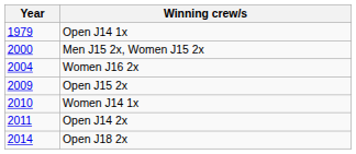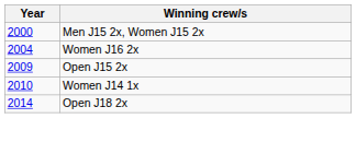- row: 1979 | Open J14 1x
- row: 2011 | Open J14 2x
